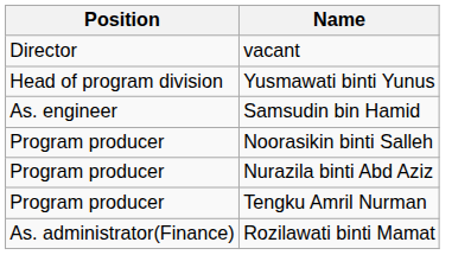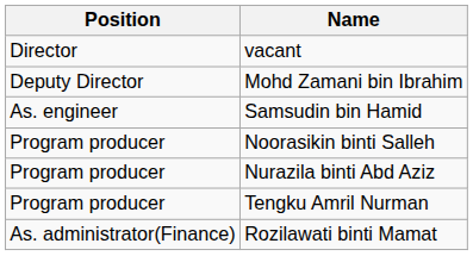+ row: Deputy Director | Mohd Zamani bin Ibrahim
- row: Head of program division | Yusmawati binti Yunus
